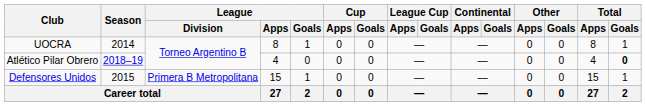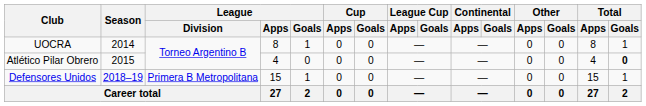Atlético Pilar Obrero | Season: 2018–19 -> 2015
Defensores Unidos | Season: 2015 -> 2018–19
